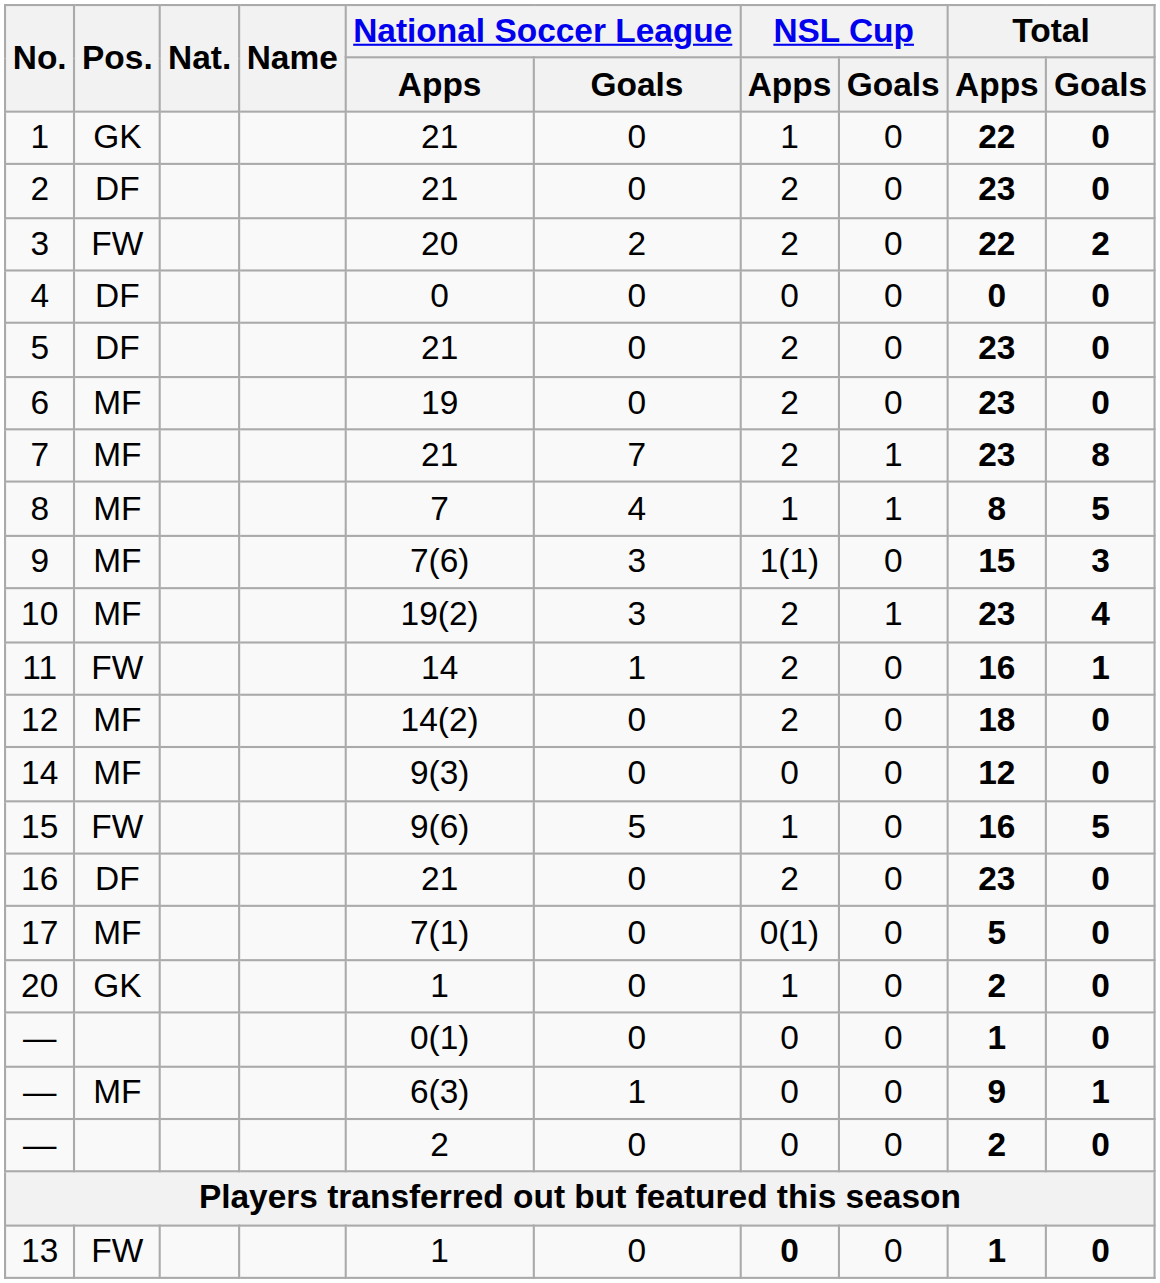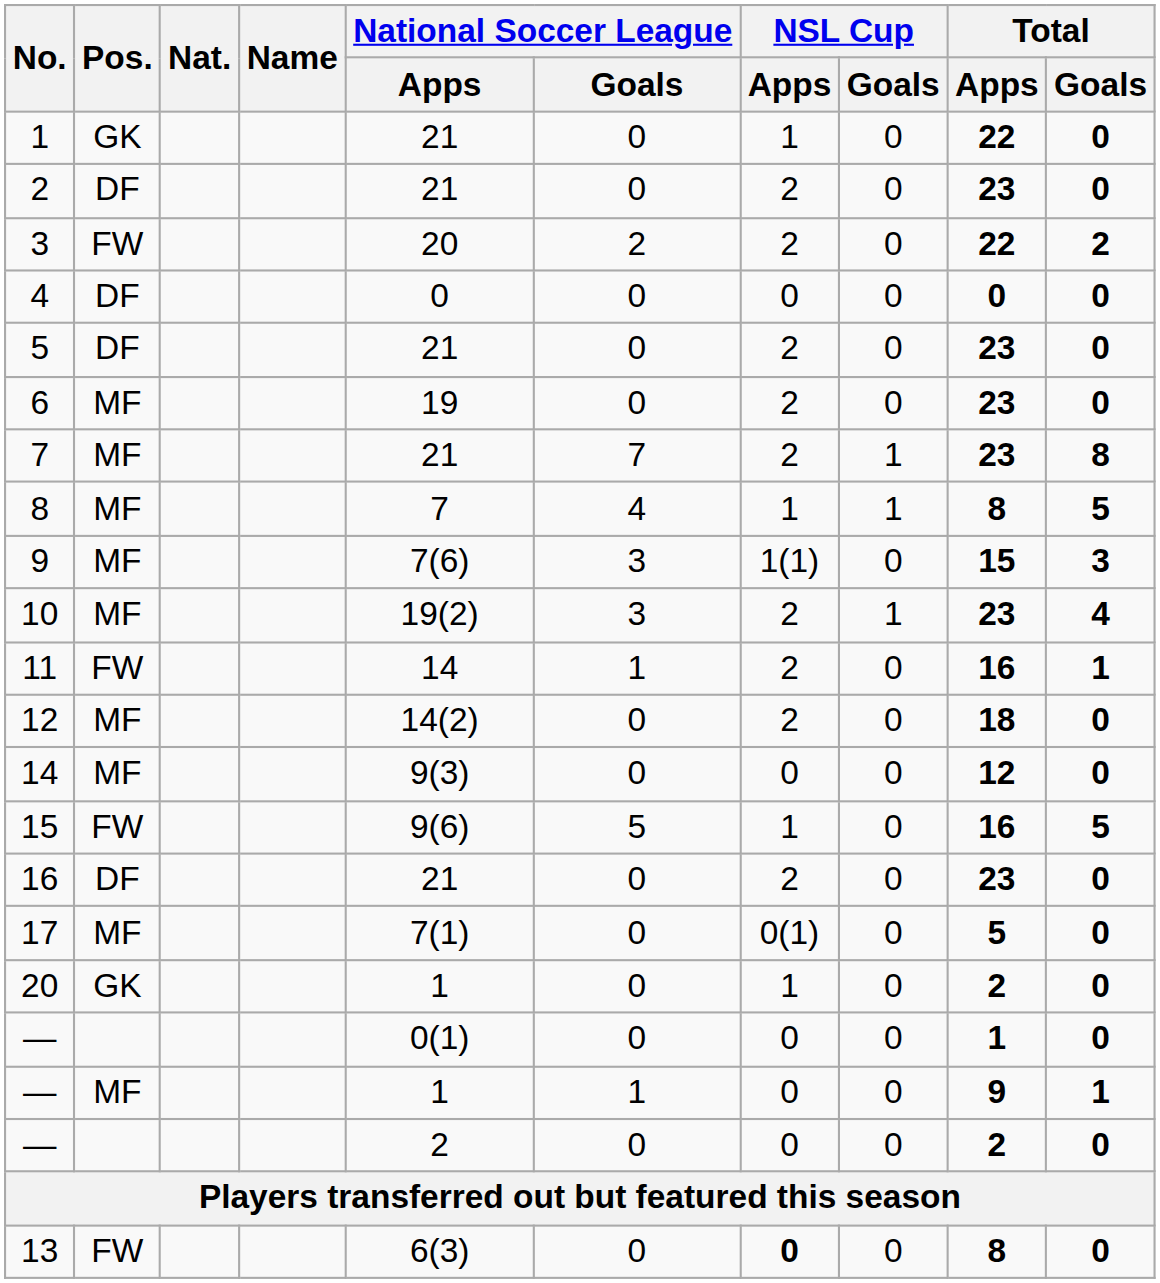— / MF | National Soccer League / Apps: 6(3) -> 1
13 | National Soccer League / Apps: 1 -> 6(3)
13 | Total / Apps: 1 -> 8
